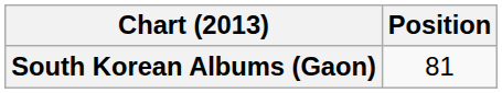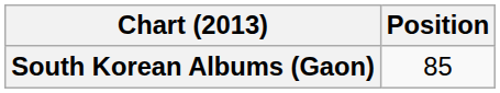South Korean Albums (Gaon) | Position: 81 -> 85
